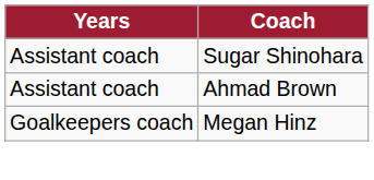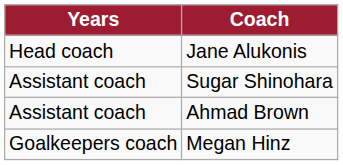+ row: Head coach | Jane Alukonis
